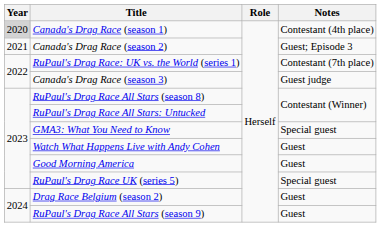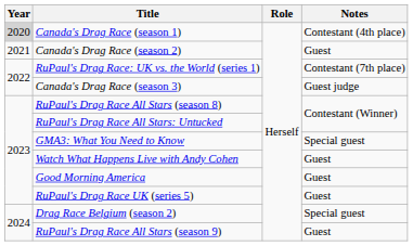Canada's Drag Race (season 2) | Notes: Guest; Episode 3 -> Guest
RuPaul's Drag Race UK (series 5) | Notes: Special guest -> Guest
Drag Race Belgium (season 2) | Notes: Guest -> Special guest
